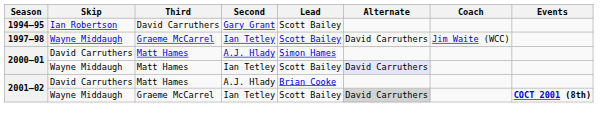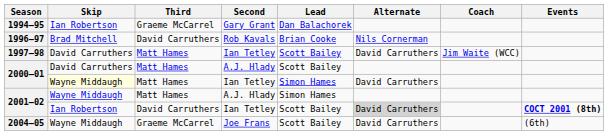1994–95 | Third: David Carruthers -> Graeme McCarrel
1994–95 | Lead: Scott Bailey -> Dan Balachorek
+ row: 1996–97 | Brad Mitchell | David Carruthers | Rob Kavals | Brian Cooke | Nils Cornerman
1997–98 | Skip: Wayne Middaugh -> David Carruthers
1997–98 | Third: Graeme McCarrel -> Matt Hames
2000–01 / A.J. Hlady | Lead: Simon Hames -> Scott Bailey
2000–01 / Ian Tetley | Skip: no background -> lightyellow background
2000–01 / Ian Tetley | Lead: Scott Bailey -> Simon Hames
2000–01 / Ian Tetley | Alternate: lavender background -> no background
2001–02 / A.J. Hlady | Skip: David Carruthers -> Wayne Middaugh
2001–02 / A.J. Hlady | Lead: Brian Cooke -> Simon Hames
2001–02 / Ian Tetley | Skip: Wayne Middaugh -> Ian Robertson
2001–02 / Ian Tetley | Third: Graeme McCarrel -> David Carruthers
+ row: 2004–05 | Wayne Middaugh | Graeme McCarrel | Joe Frans | Scott Bailey | David Carruthers | (6th)
